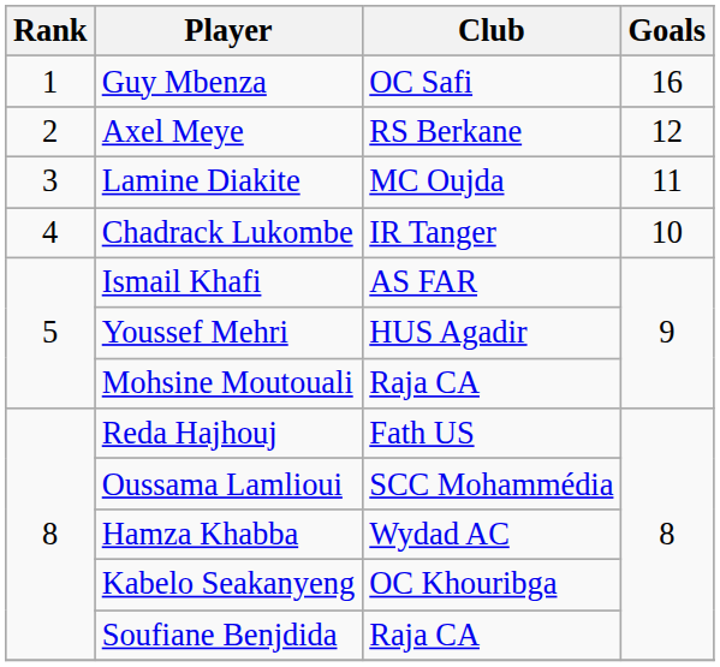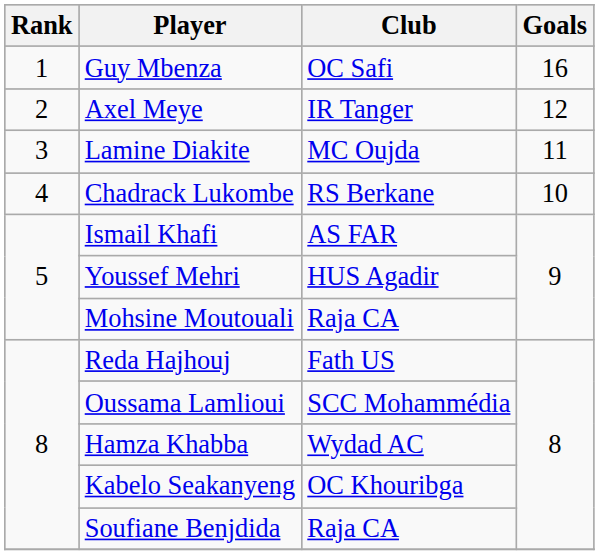Axel Meye | Club: RS Berkane -> IR Tanger
Chadrack Lukombe | Club: IR Tanger -> RS Berkane
